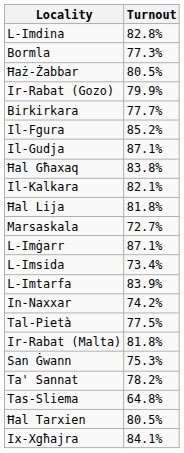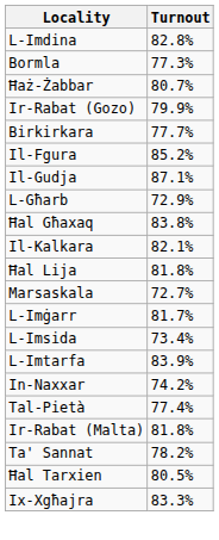Ħaż-Żabbar | Turnout: 80.5% -> 80.7%
+ row: L-Għarb | 72.9%
L-Imġarr | Turnout: 87.1% -> 81.7%
Tal-Pietà | Turnout: 77.5% -> 77.4%
- row: San Ġwann | 75.3%
- row: Tas-Sliema | 64.8%
Ix-Xgħajra | Turnout: 84.1% -> 83.3%
